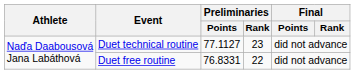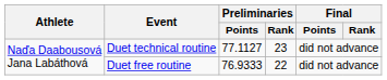Duet free routine | Preliminaries / Points: 76.8331 -> 76.9333
